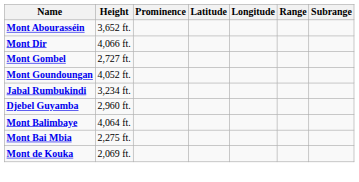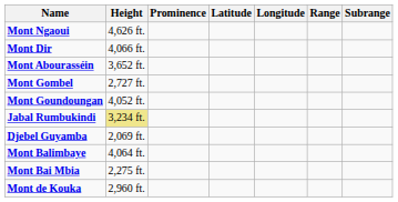+ row: Mont Ngaoui | 4,626 ft.
rows swapped: Mont Abourasséin <-> Mont Dir
Jabal Rumbukindi | Height: no background -> khaki background
Djebel Guyamba | Height: 2,960 ft. -> 2,069 ft.
Mont de Kouka | Height: 2,069 ft. -> 2,960 ft.
